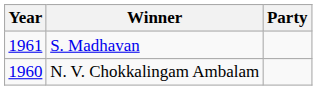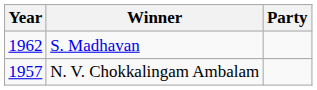S. Madhavan | Year: 1961 -> 1962
N. V. Chokkalingam Ambalam | Year: 1960 -> 1957
